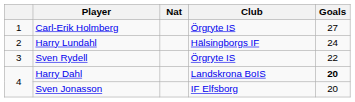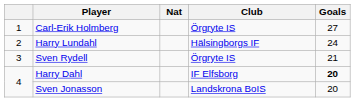Sven Rydell | Goals: 22 -> 21
Harry Dahl | Club: Landskrona BoIS -> IF Elfsborg
Sven Jonasson | Club: IF Elfsborg -> Landskrona BoIS
